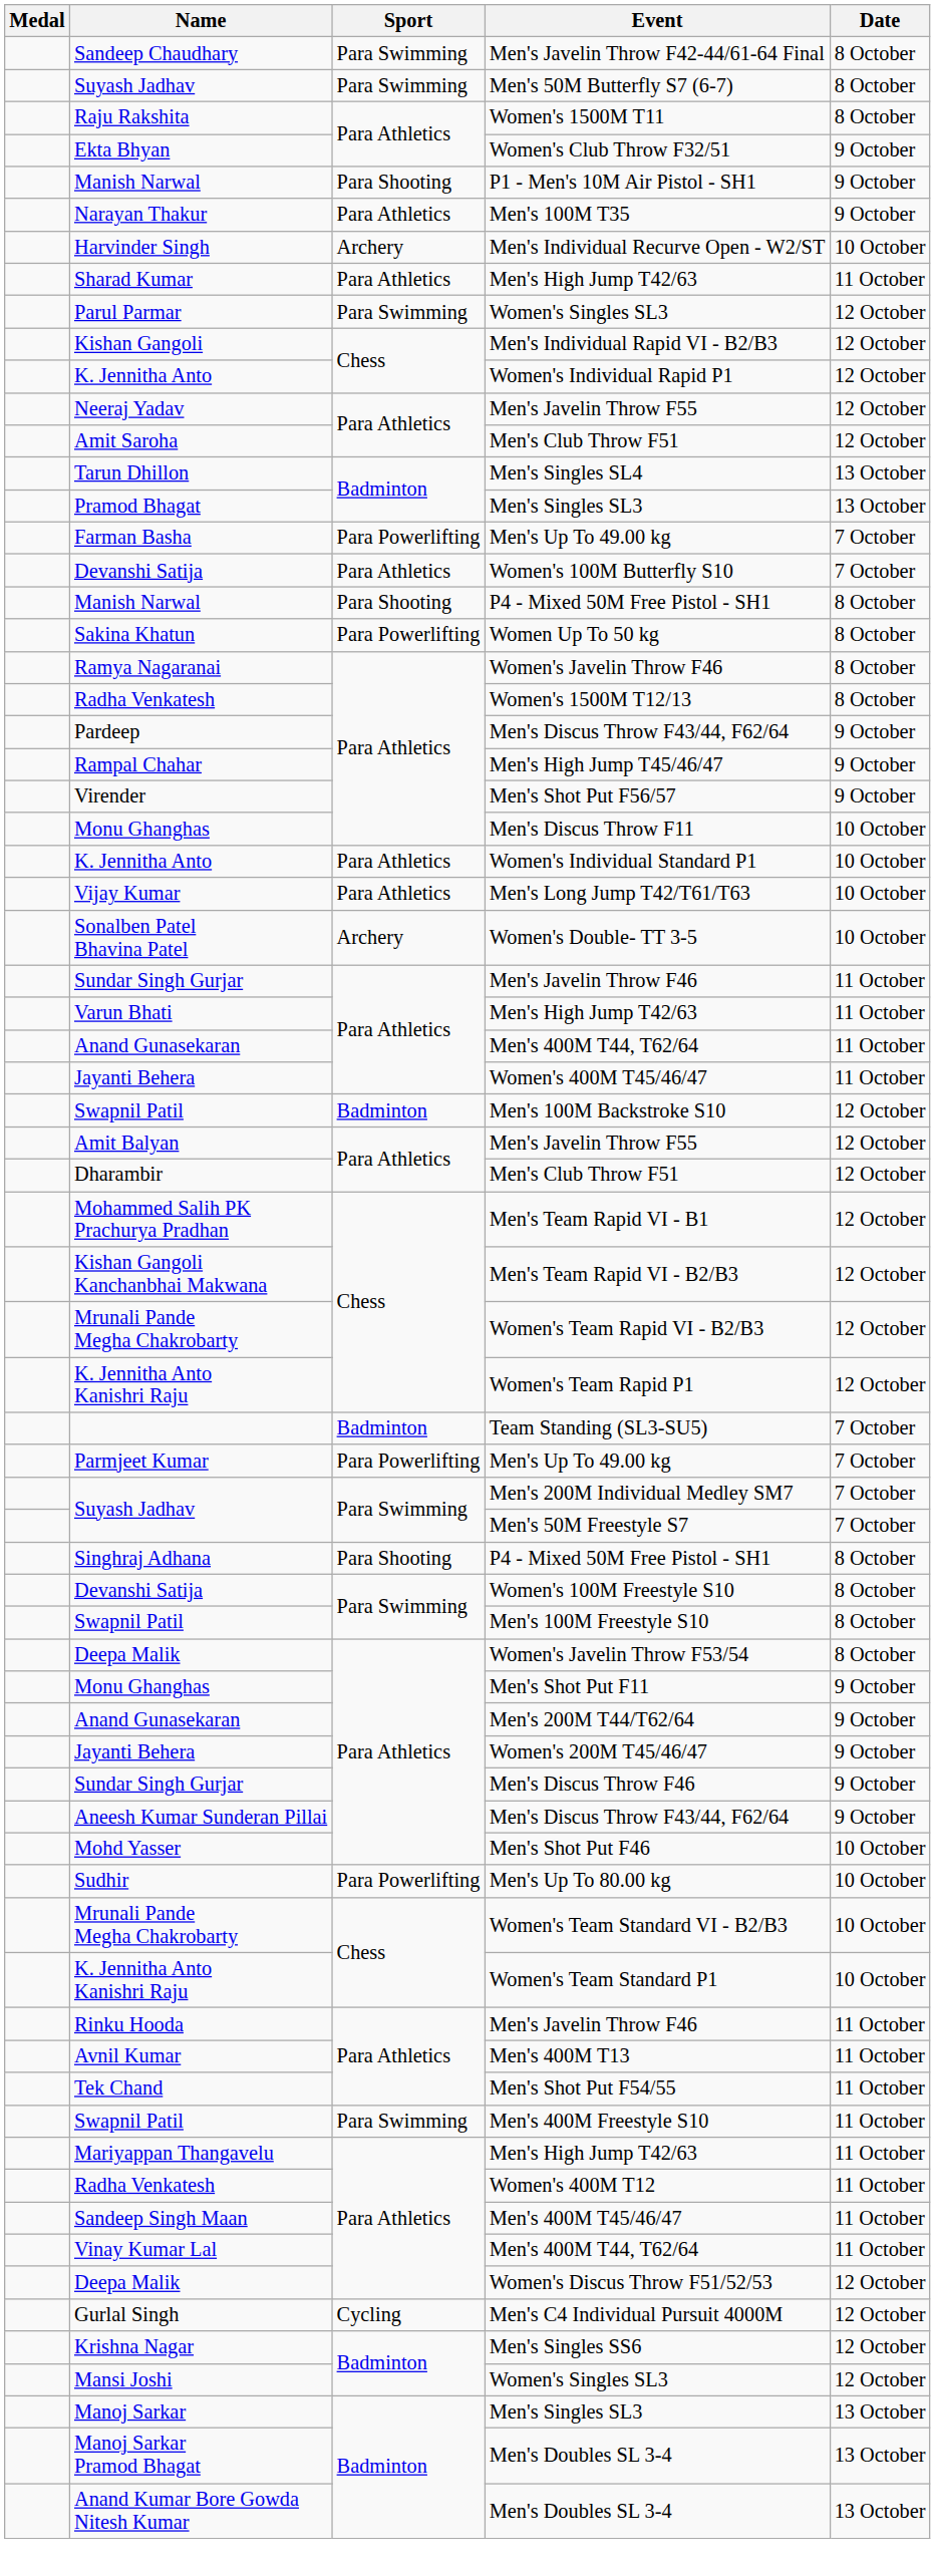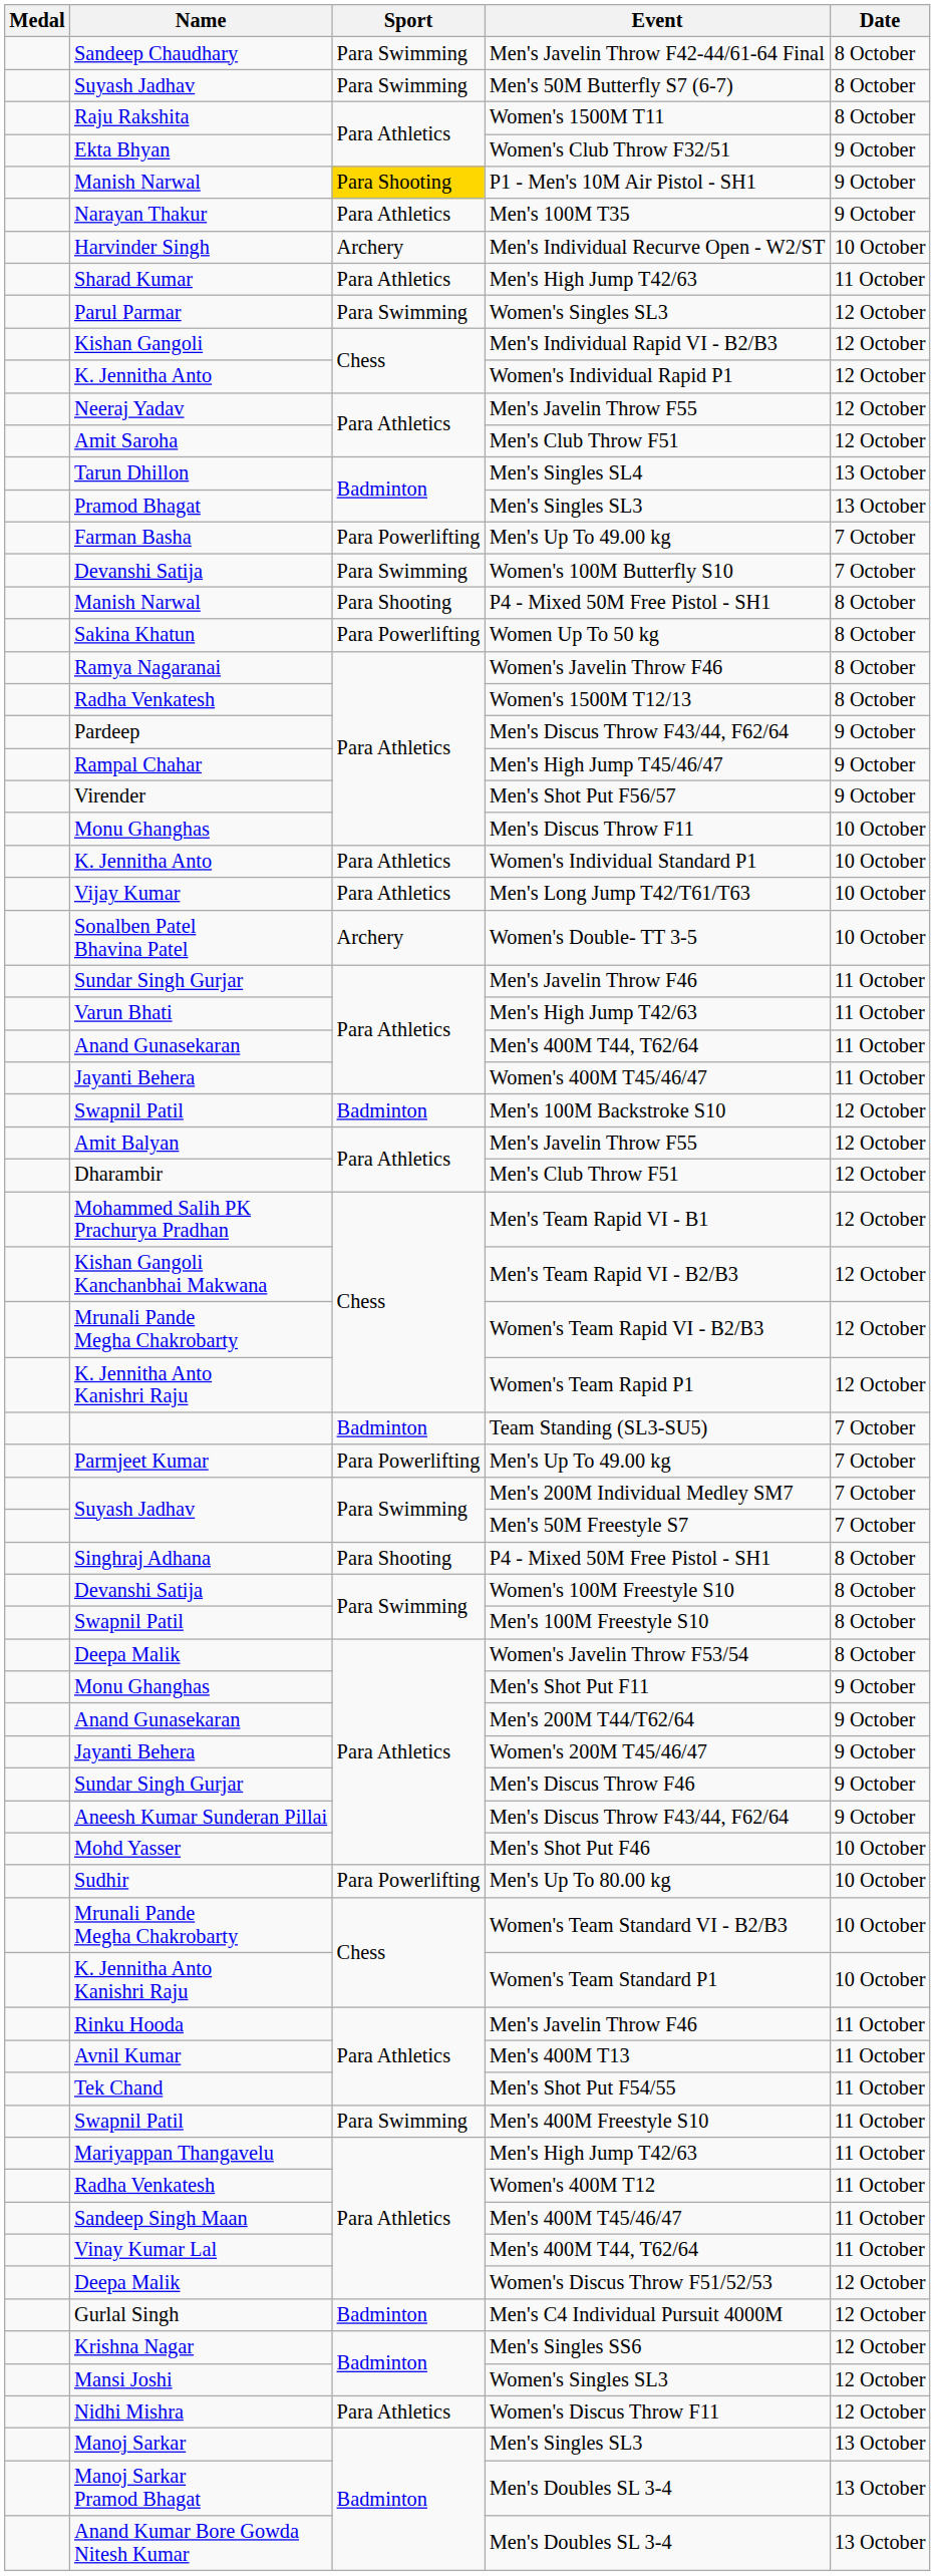P1 - Men's 10M Air Pistol - SH1 | Sport: no background -> gold background
Women's 100M Butterfly S10 | Sport: Para Athletics -> Para Swimming
Men's C4 Individual Pursuit 4000M | Sport: Cycling -> Badminton
+ row: Nidhi Mishra | Para Athletics | Women's Discus Throw F11 | 12 October
